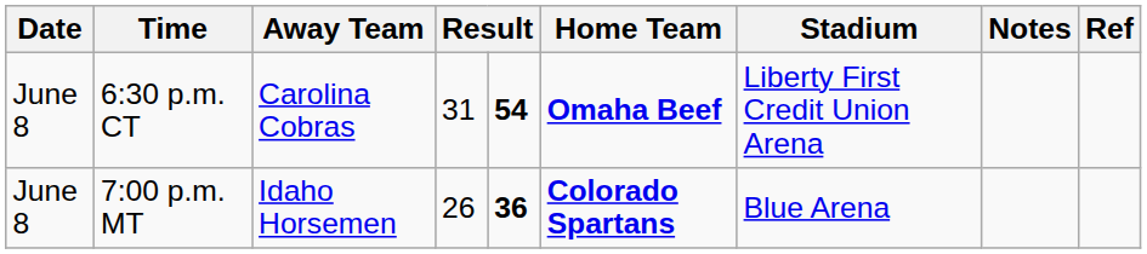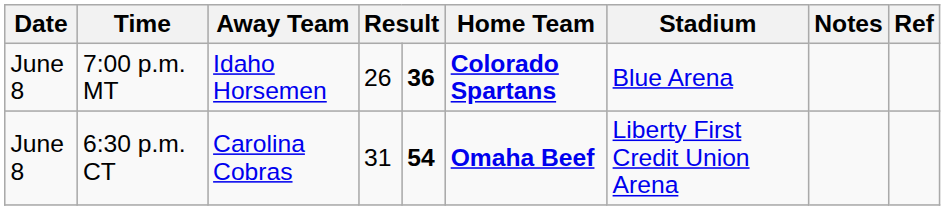rows swapped: 6:30 p.m. CT <-> 7:00 p.m. MT
